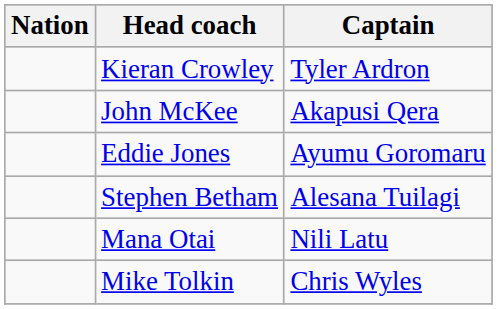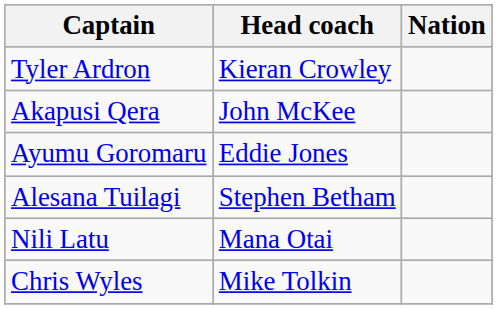columns swapped: Nation <-> Captain
